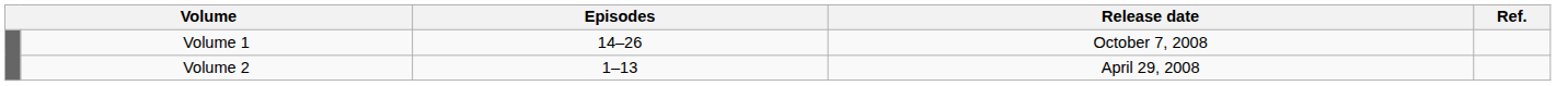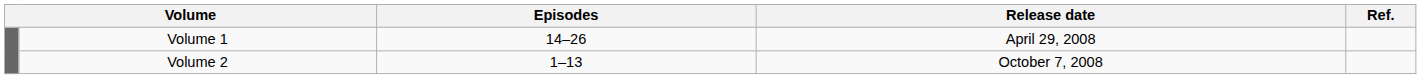Volume 1 | Release date: October 7, 2008 -> April 29, 2008
Volume 2 | Release date: April 29, 2008 -> October 7, 2008
